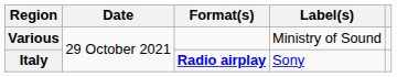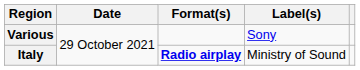Various | Label(s): Ministry of Sound -> Sony
Italy | Label(s): Sony -> Ministry of Sound
